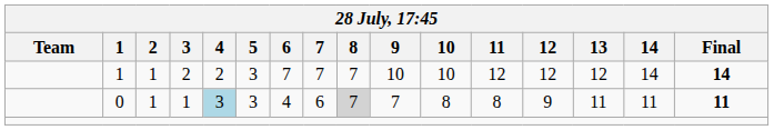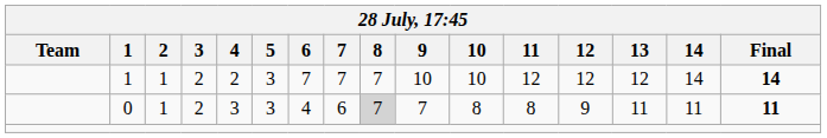0 | 3: 1 -> 2
0 | 4: lightblue background -> no background
